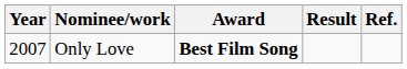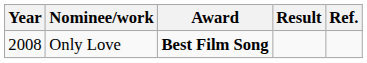Only Love | Year: 2007 -> 2008
